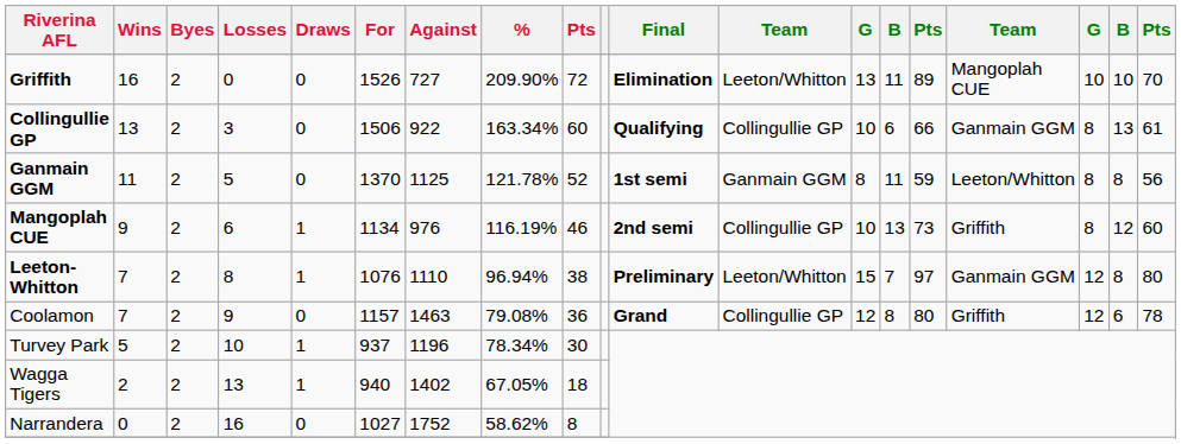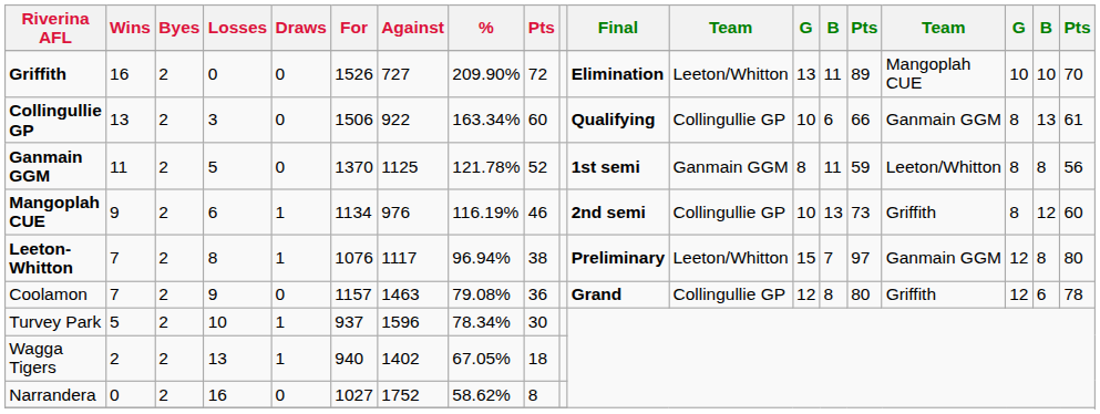Leeton-Whitton | Against: 1110 -> 1117
Turvey Park | Against: 1196 -> 1596
